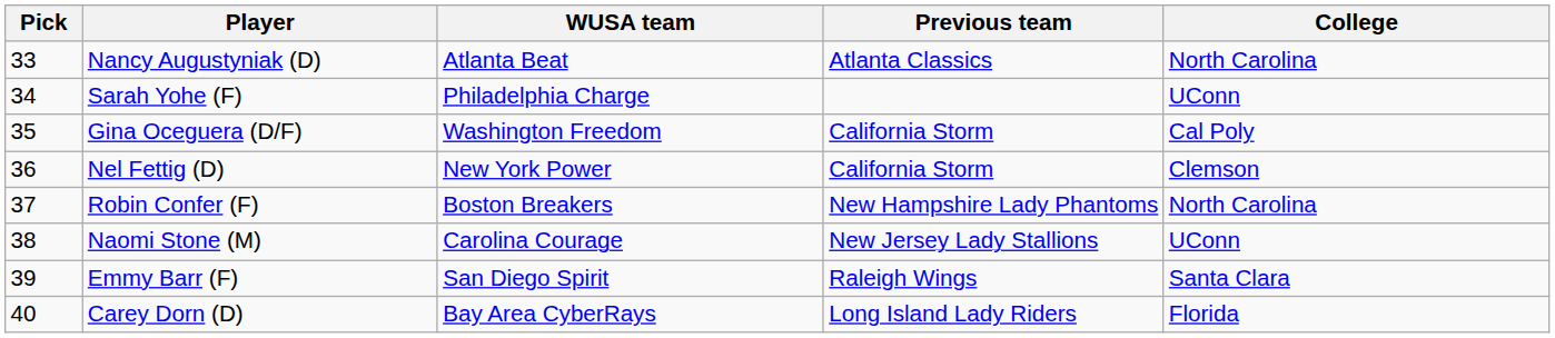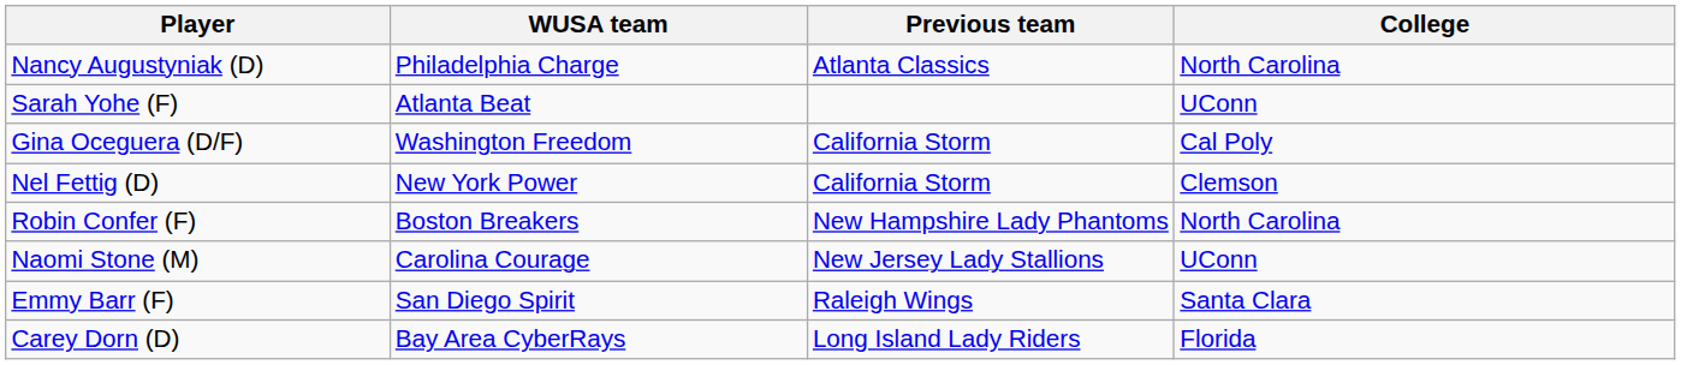- column: Pick | 33 | 34 | 35 | 36 | 37 | 38 | 39 | 40
Nancy Augustyniak (D) | WUSA team: Atlanta Beat -> Philadelphia Charge
Sarah Yohe (F) | WUSA team: Philadelphia Charge -> Atlanta Beat
